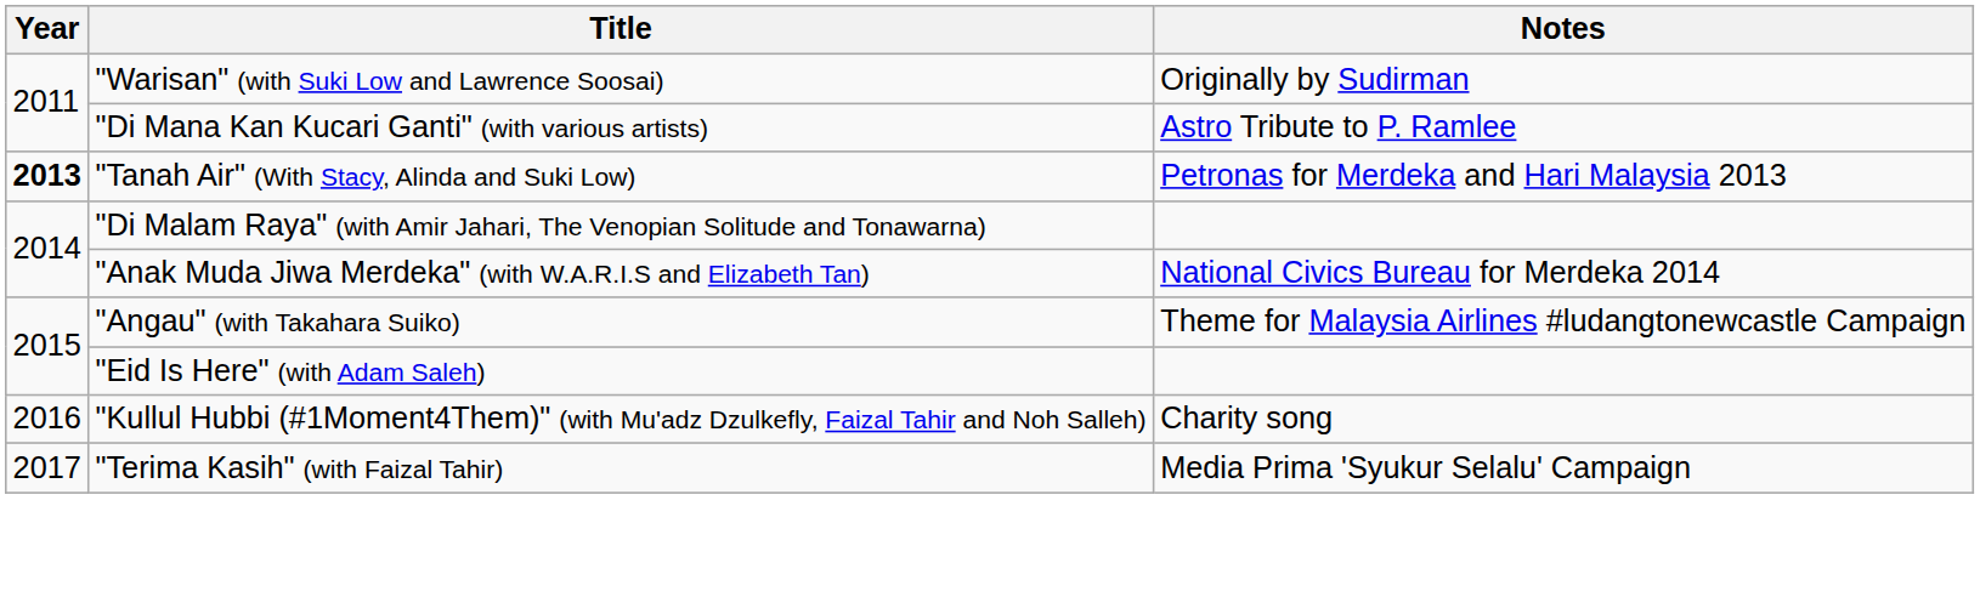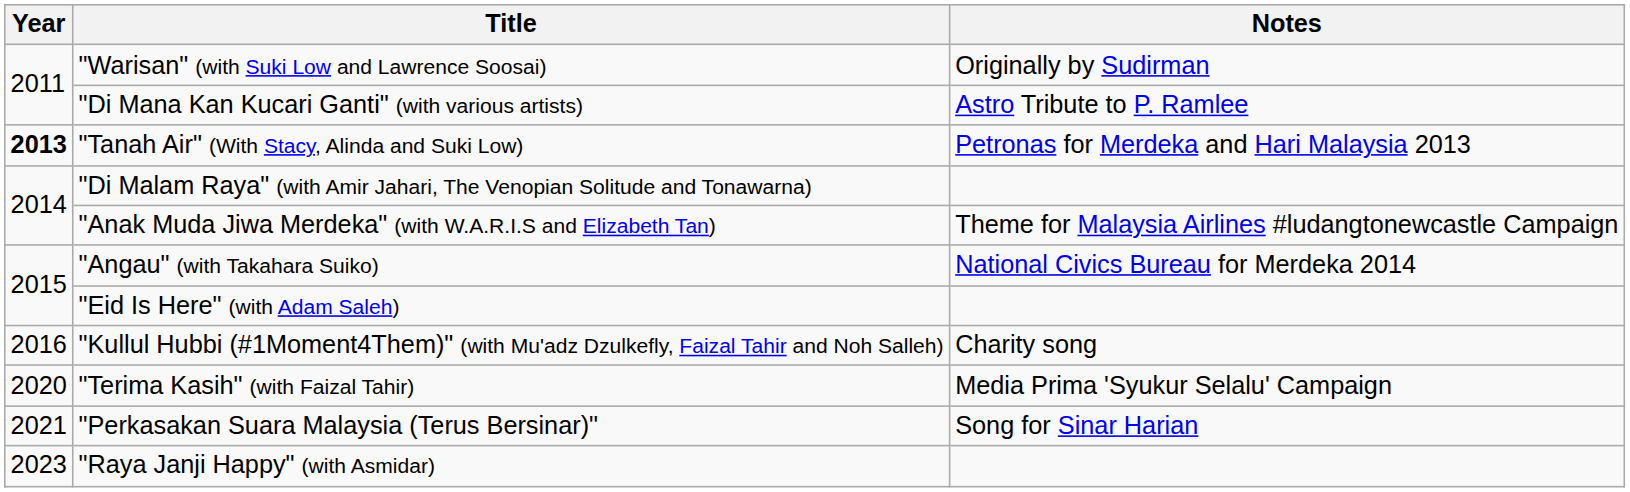"Anak Muda Jiwa Merdeka" (with W.A.R.I.S and Elizabeth Tan) | Notes: National Civics Bureau for Merdeka 2014 -> Theme for Malaysia Airlines #ludangtonewcastle Campaign
"Angau" (with Takahara Suiko) | Notes: Theme for Malaysia Airlines #ludangtonewcastle Campaign -> National Civics Bureau for Merdeka 2014
"Terima Kasih" (with Faizal Tahir) | Year: 2017 -> 2020
+ row: 2021 | "Perkasakan Suara Malaysia (Terus Bersinar)" | Song for Sinar Harian
+ row: 2023 | "Raya Janji Happy" (with Asmidar)
